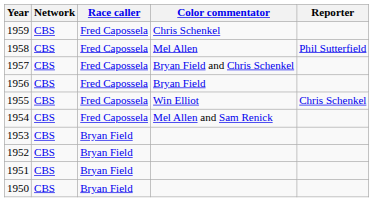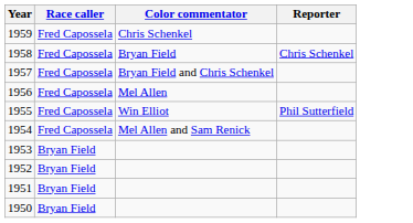- column: Network | CBS | CBS | CBS | CBS | CBS | CBS | CBS | CBS | CBS | CBS
1958 | Color commentator: Mel Allen -> Bryan Field
1958 | Reporter: Phil Sutterfield -> Chris Schenkel
1956 | Color commentator: Bryan Field -> Mel Allen
1955 | Reporter: Chris Schenkel -> Phil Sutterfield
